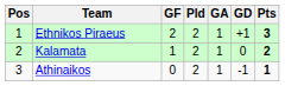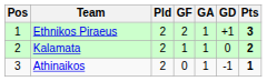columns swapped: Pld <-> GF
